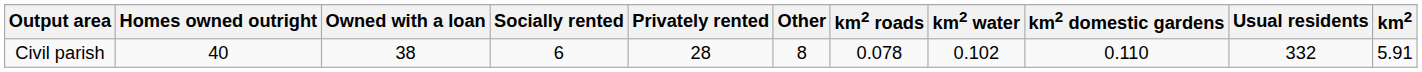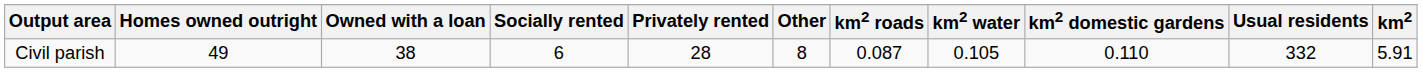Civil parish | Homes owned outright: 40 -> 49
Civil parish | km2 roads: 0.078 -> 0.087
Civil parish | km2 water: 0.102 -> 0.105
